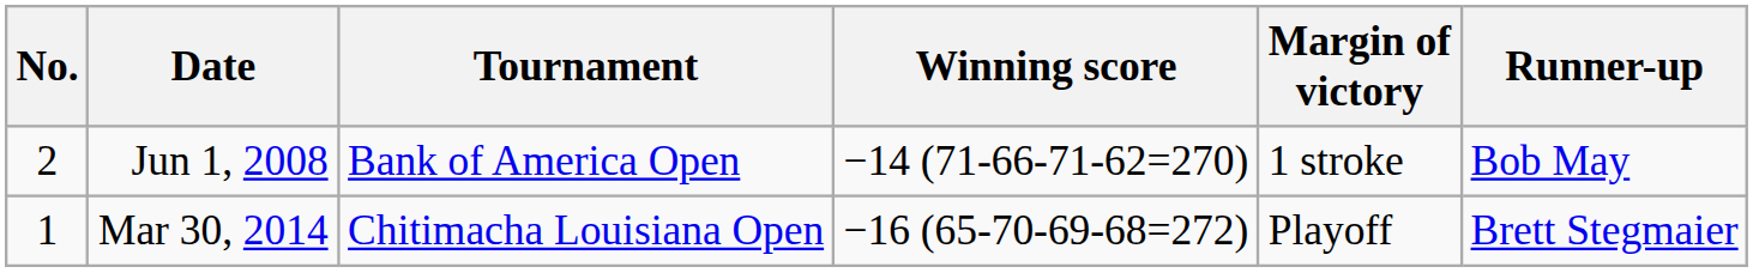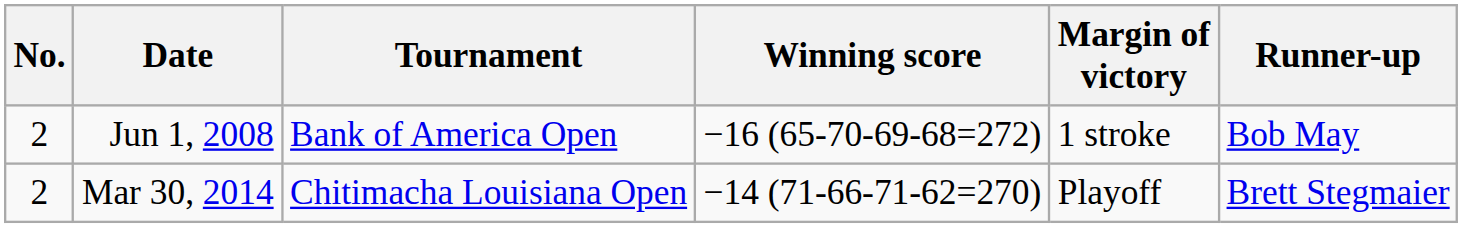Jun 1, 2008 | Winning score: −14 (71-66-71-62=270) -> −16 (65-70-69-68=272)
Mar 30, 2014 | No.: 1 -> 2
Mar 30, 2014 | Winning score: −16 (65-70-69-68=272) -> −14 (71-66-71-62=270)
